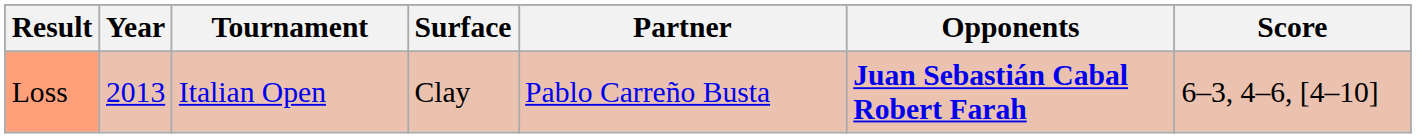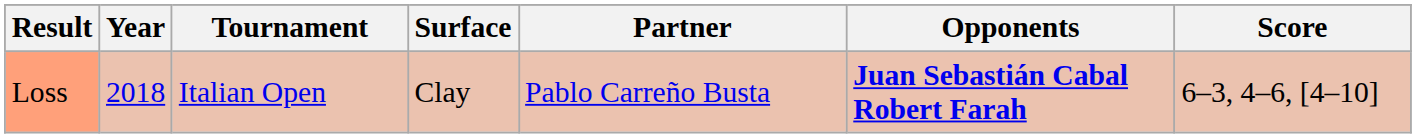Loss | Year: 2013 -> 2018
